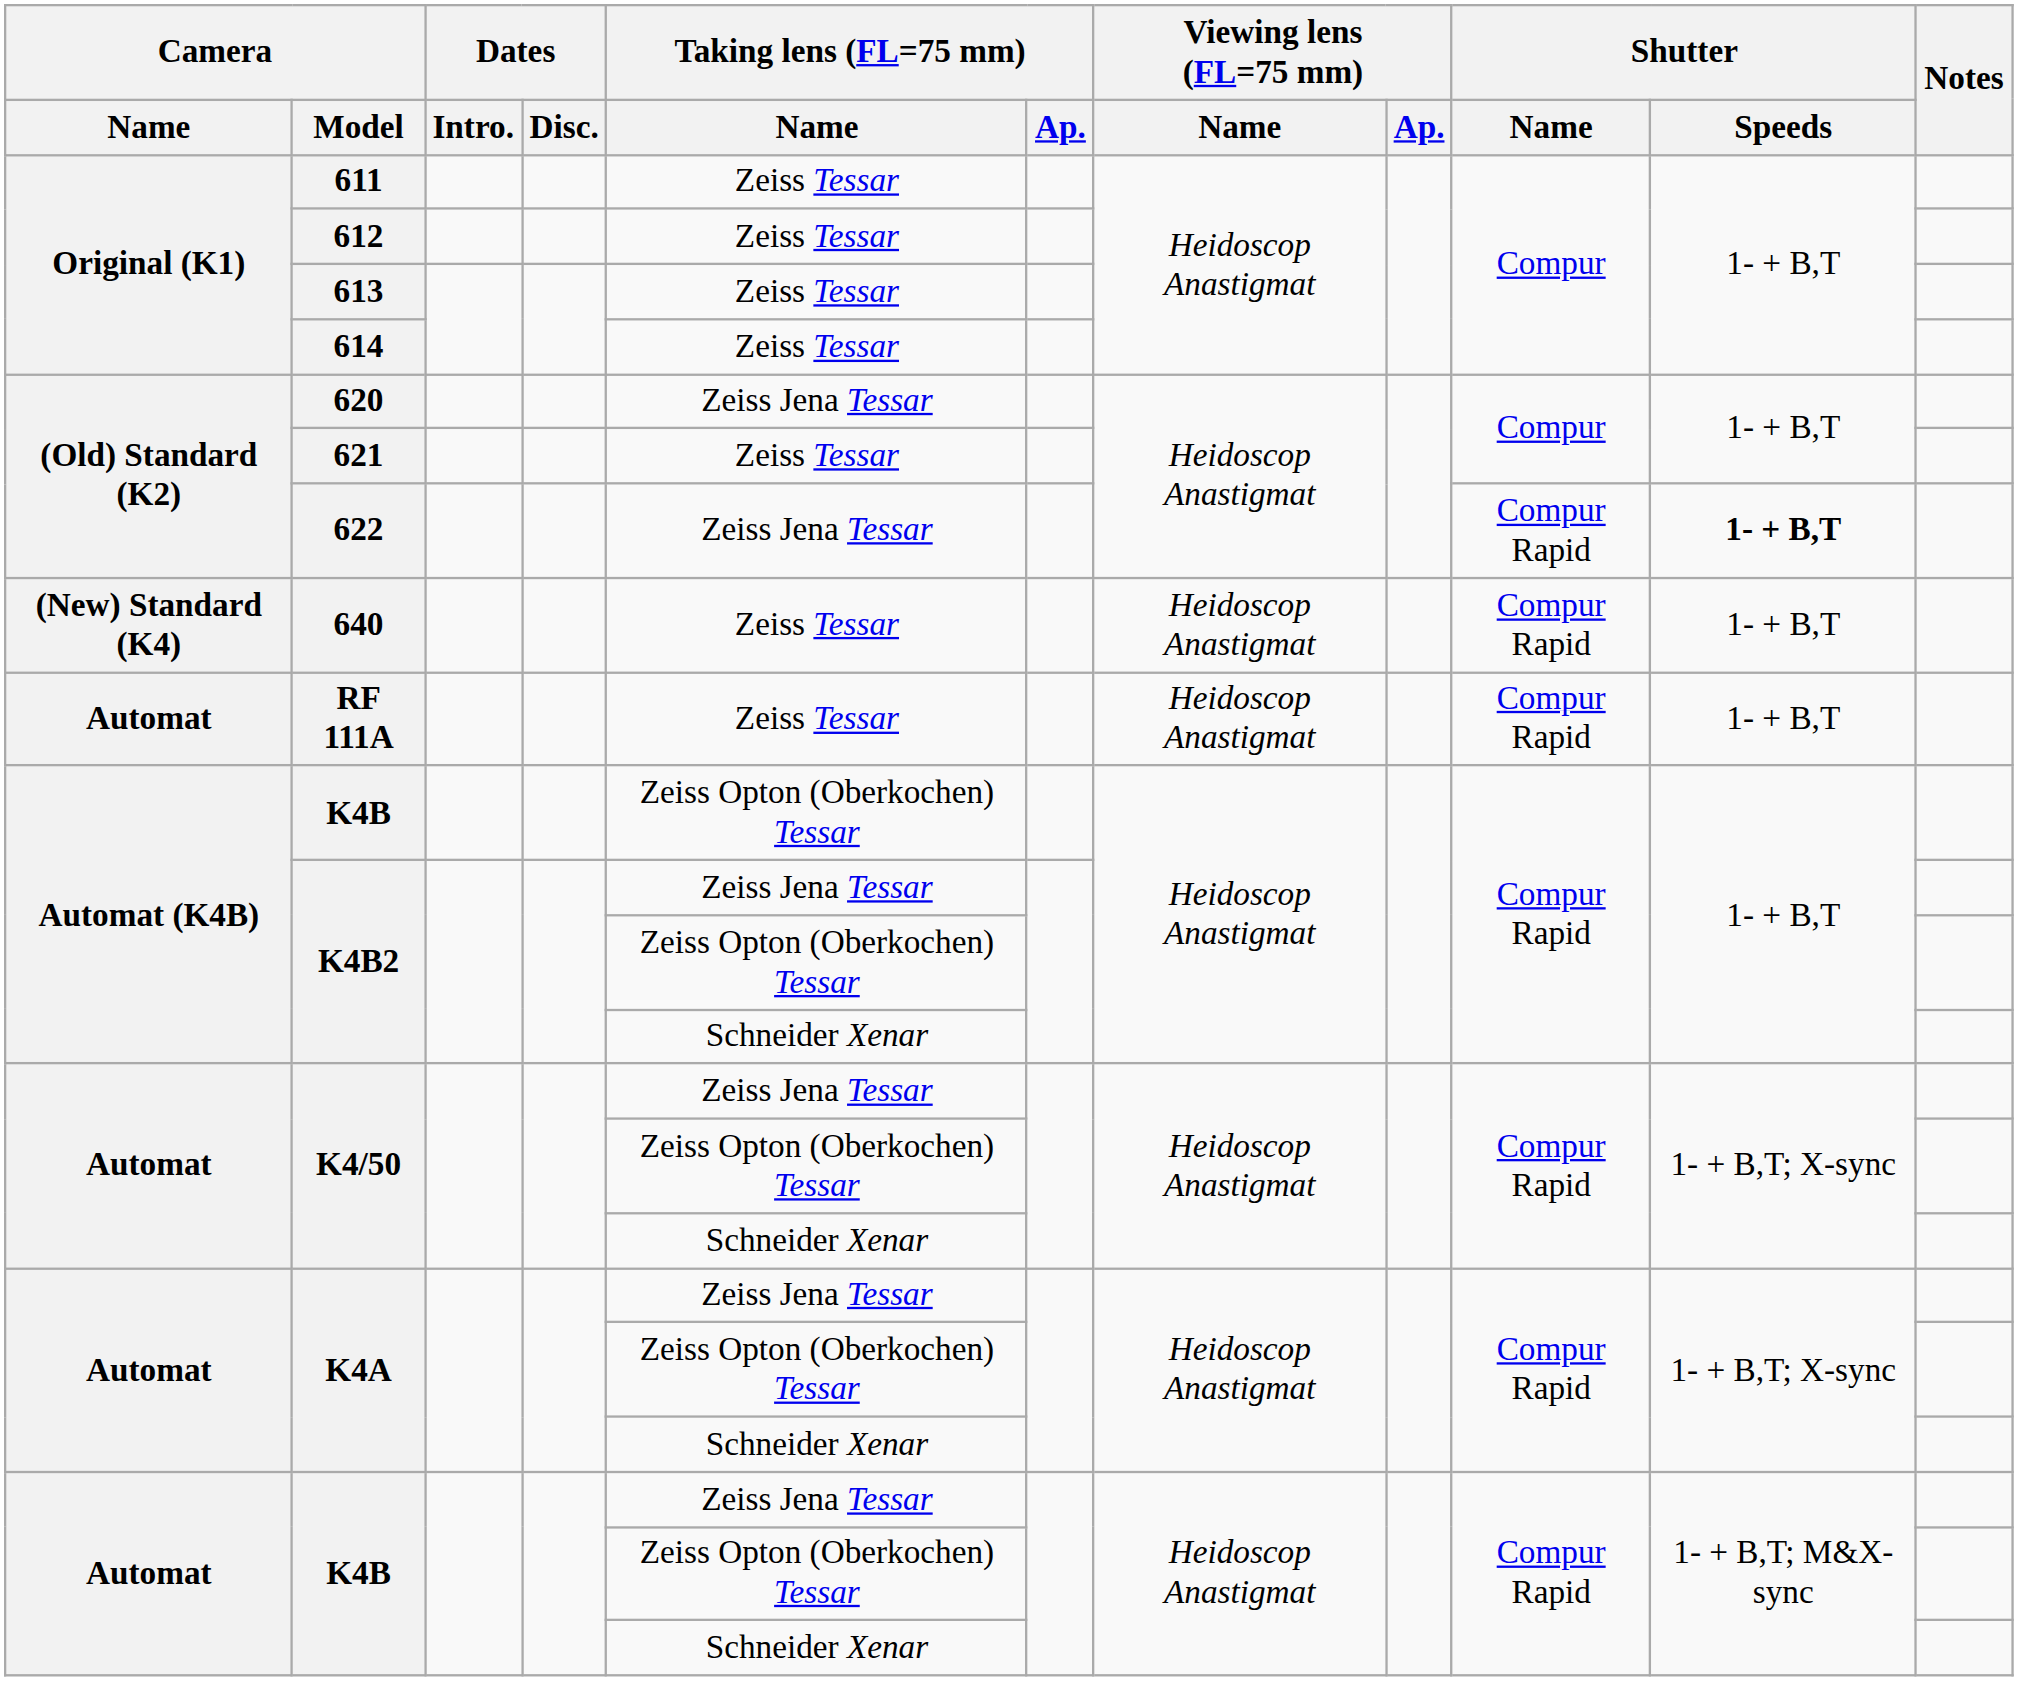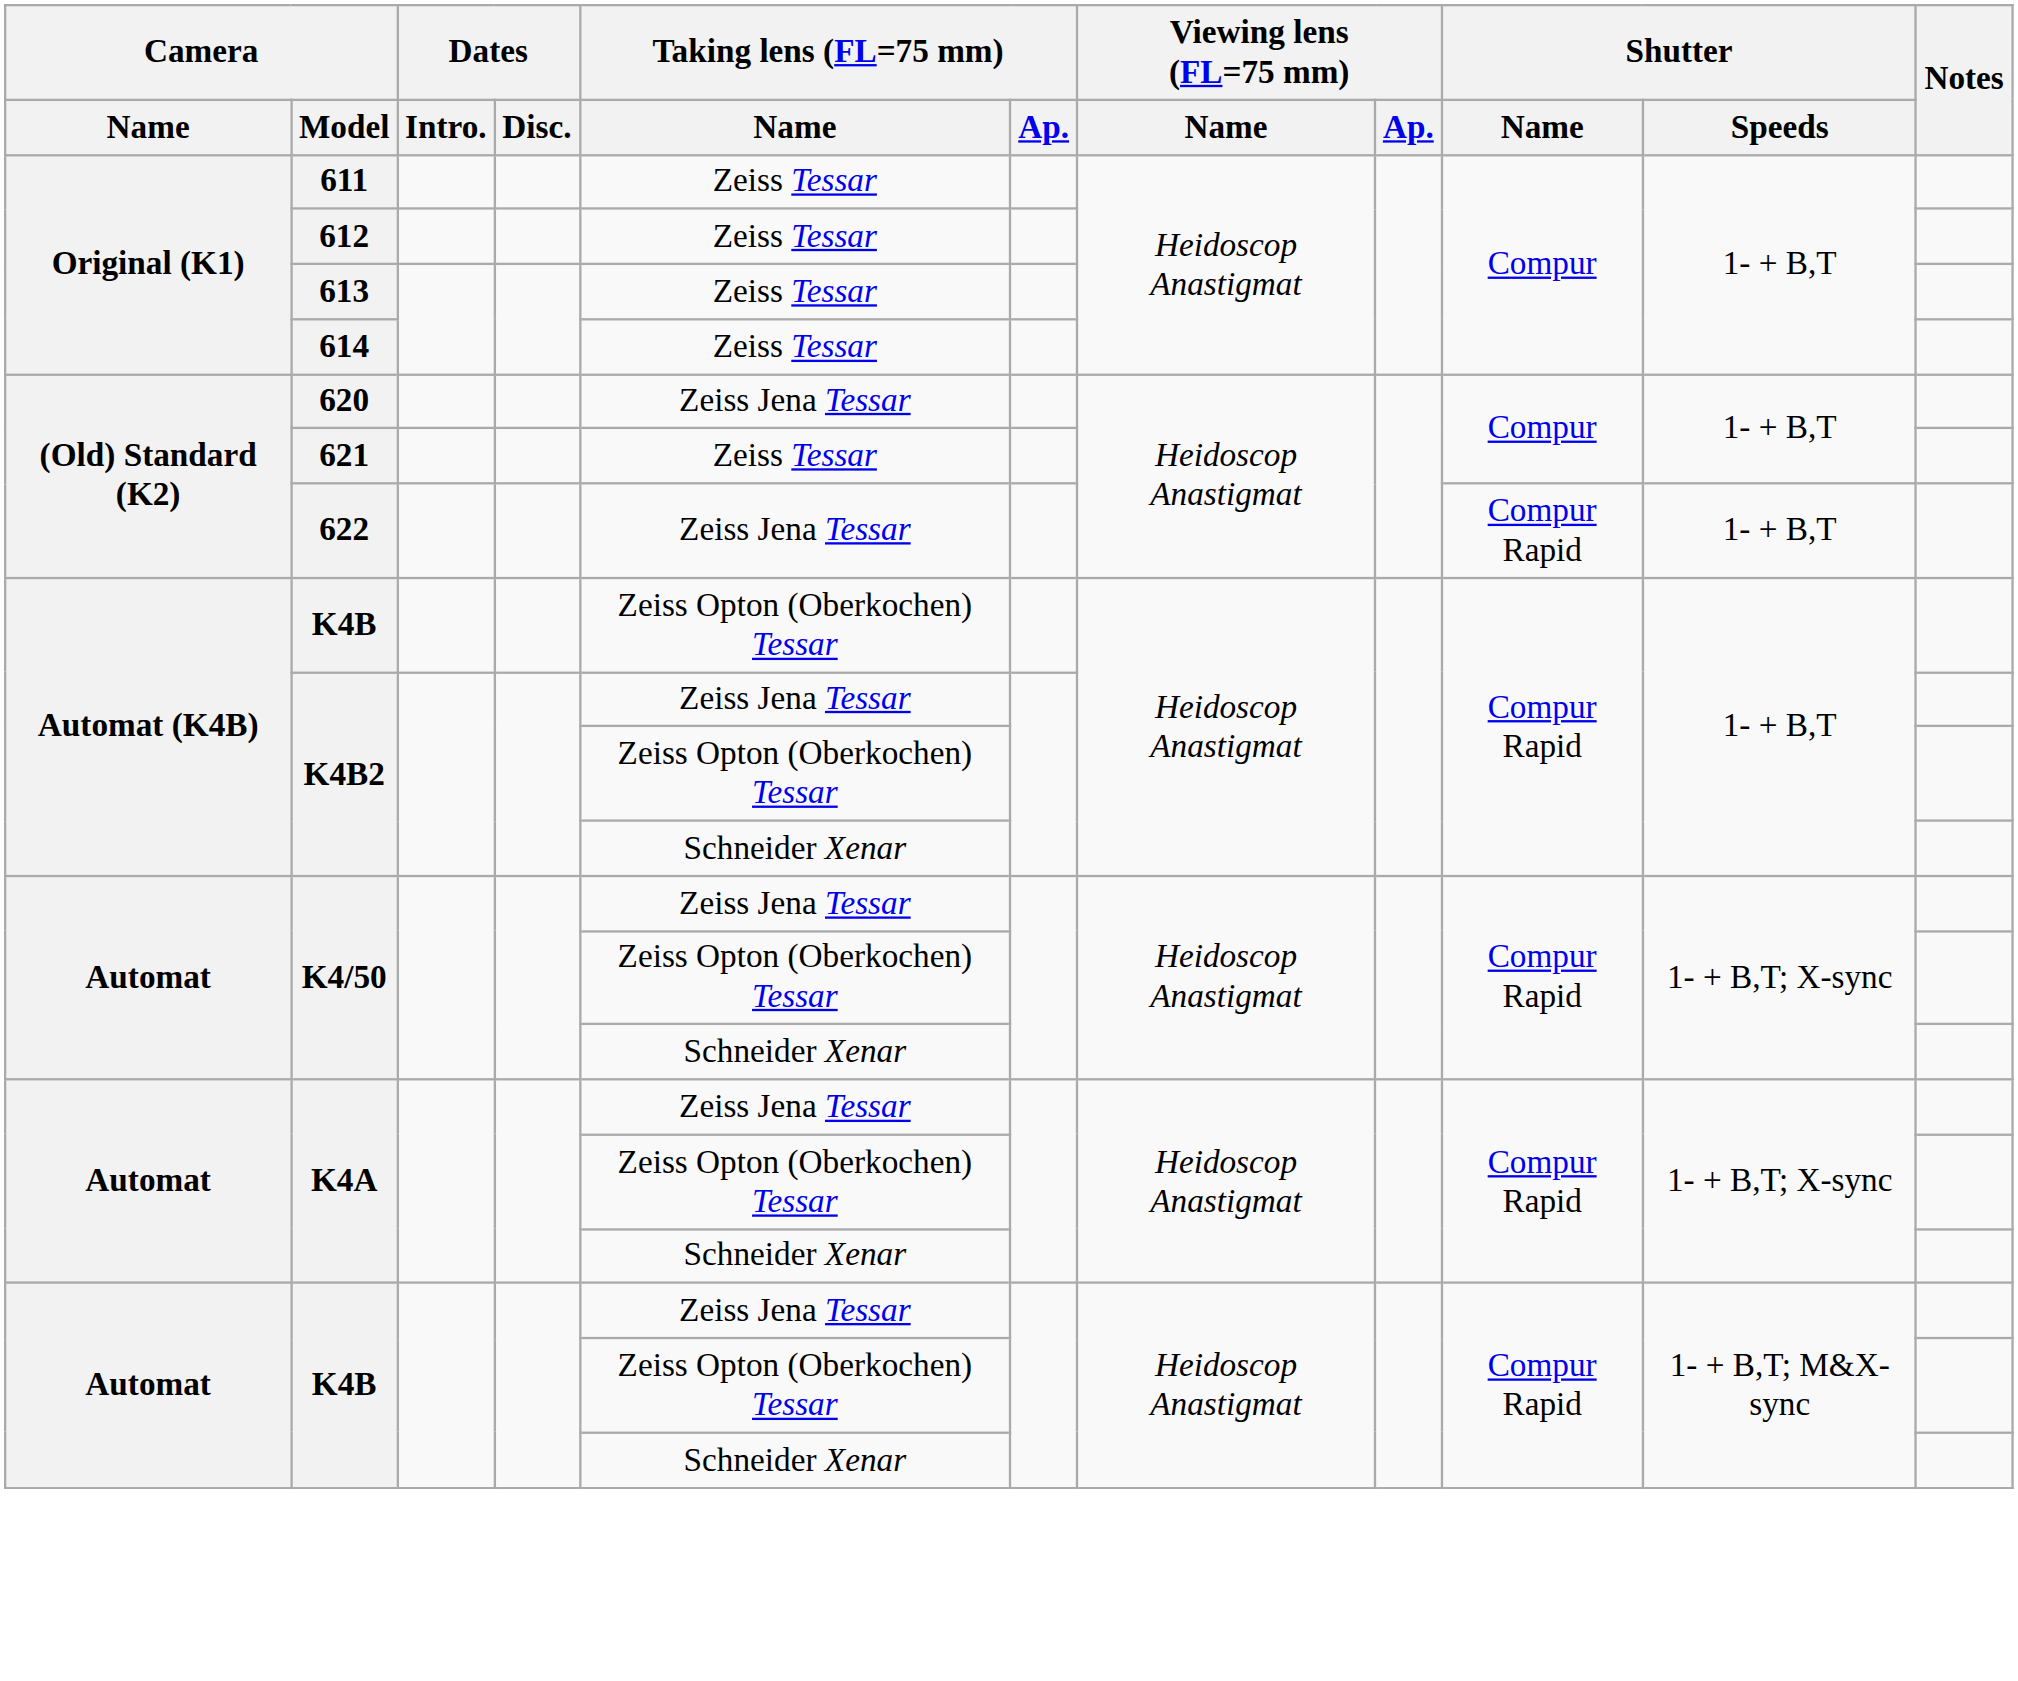622 | Shutter / Speeds: bold -> normal
- row: (New) Standard (K4) | 640 | Zeiss Tessar | Heidoscop Anastigmat | Compur Rapid | 1- + B,T
- row: Automat | RF 111A | Zeiss Tessar | Heidoscop Anastigmat | Compur Rapid | 1- + B,T
